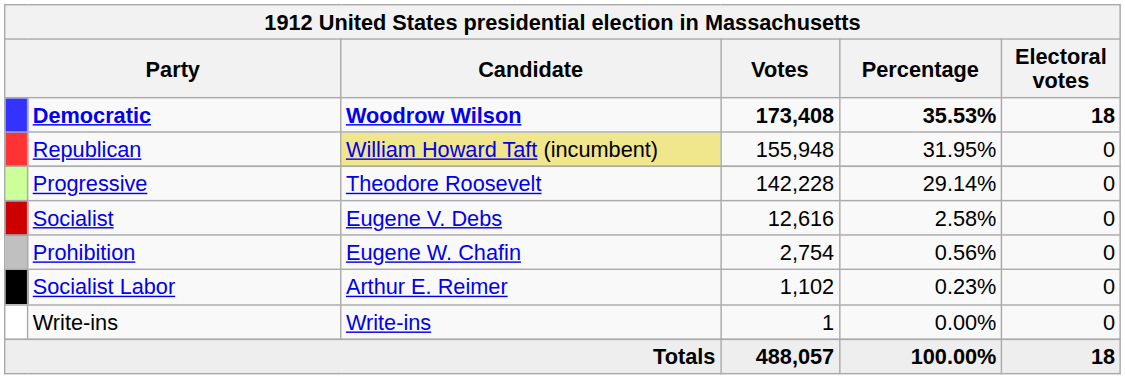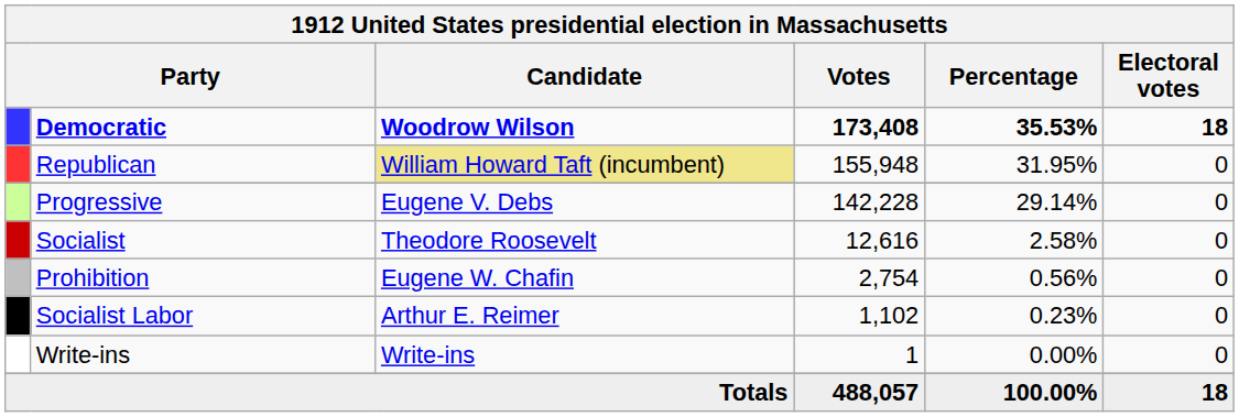Progressive | Candidate: Theodore Roosevelt -> Eugene V. Debs
Socialist | Candidate: Eugene V. Debs -> Theodore Roosevelt
